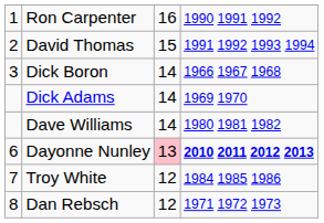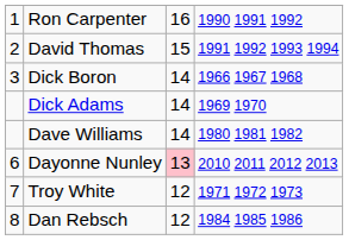Dayonne Nunley | column 4: bold -> normal
Troy White | column 4: 1984 1985 1986 -> 1971 1972 1973
Dan Rebsch | column 4: 1971 1972 1973 -> 1984 1985 1986
